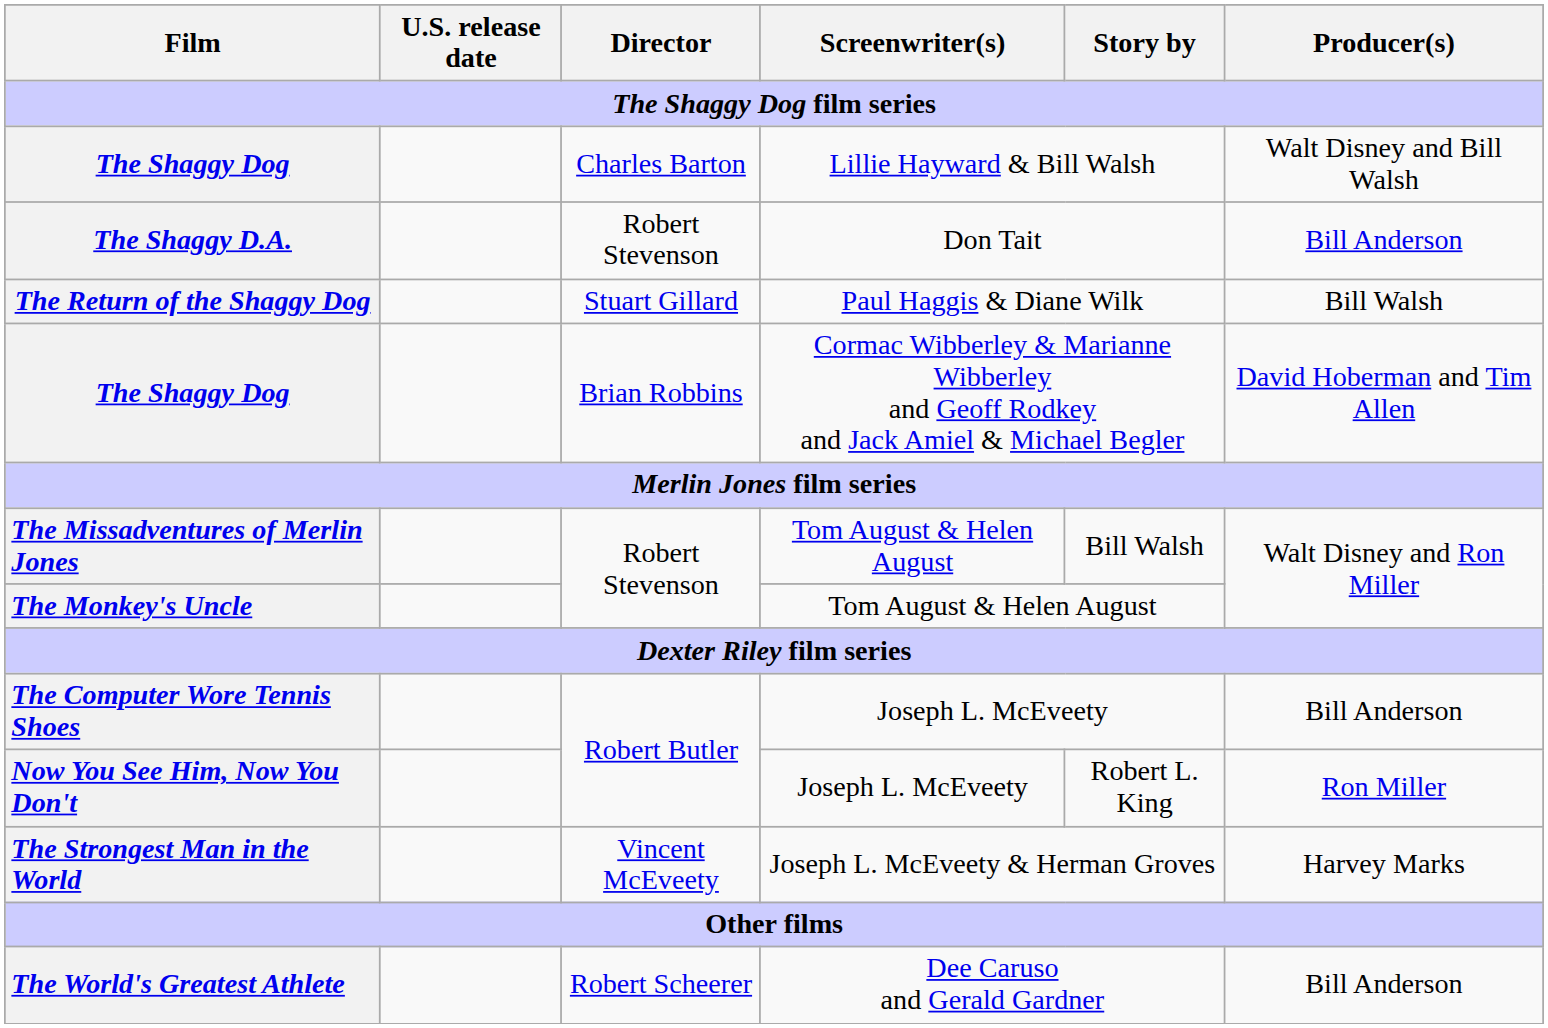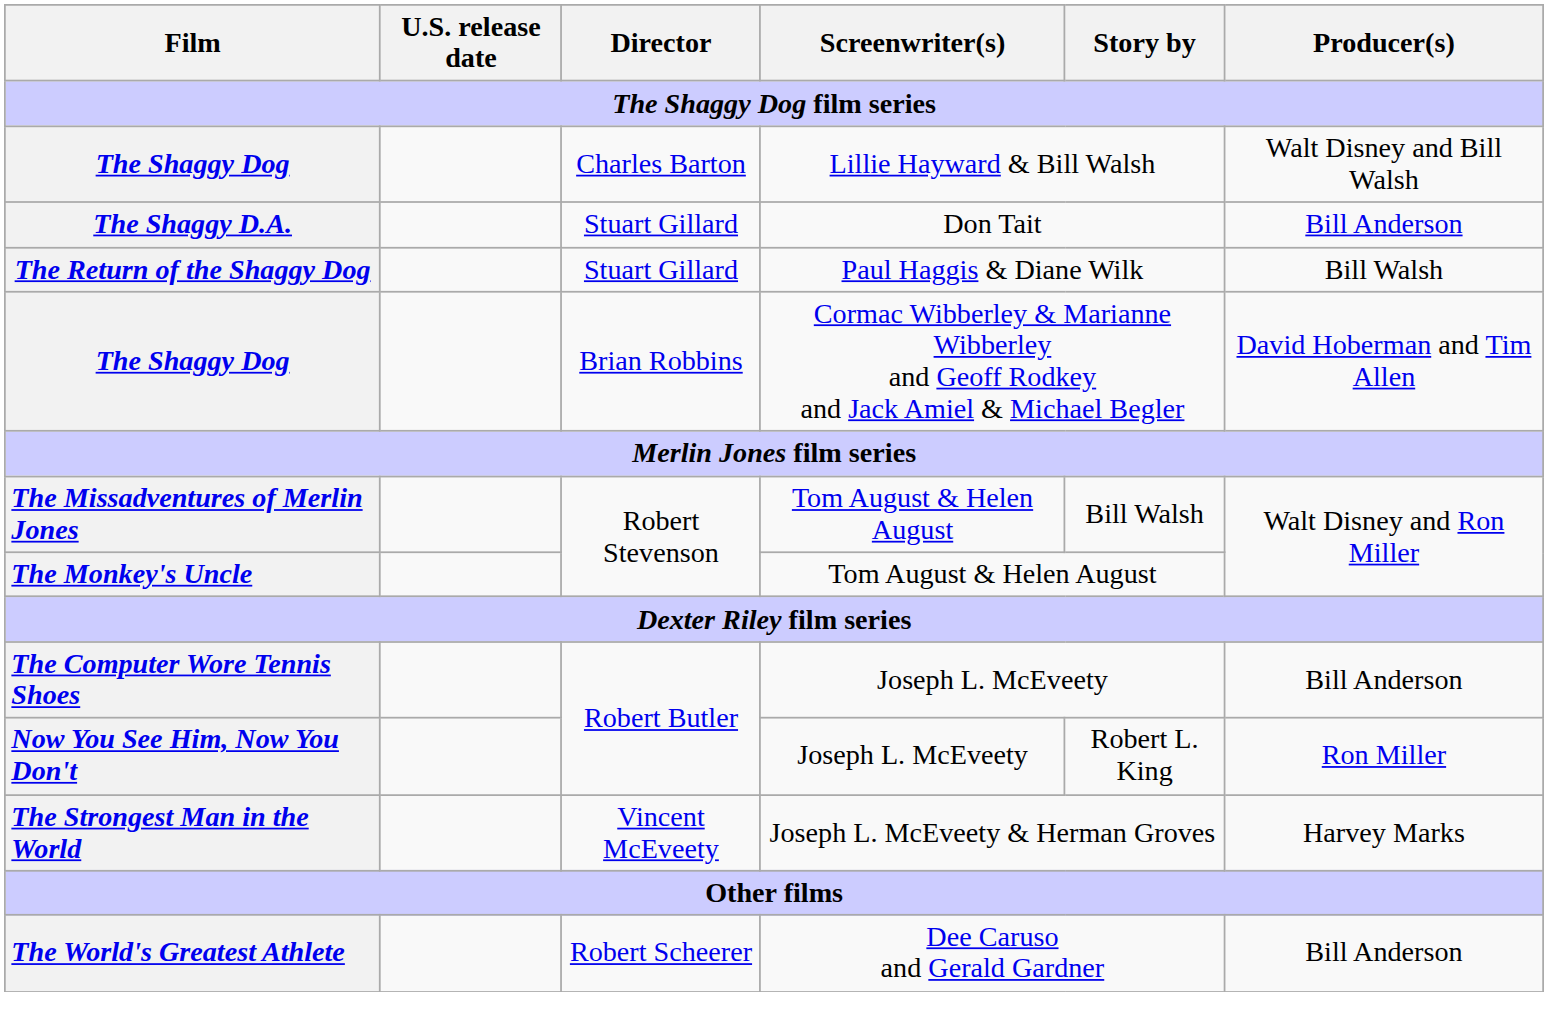The Shaggy D.A. | Director: Robert Stevenson -> Stuart Gillard
